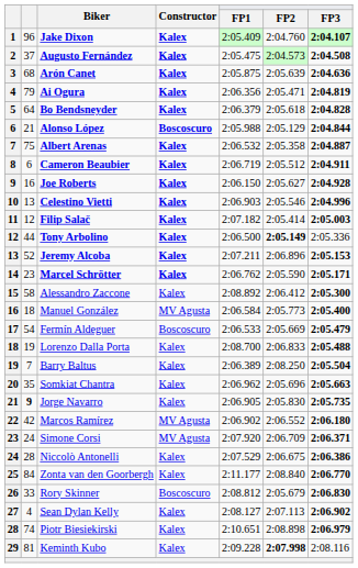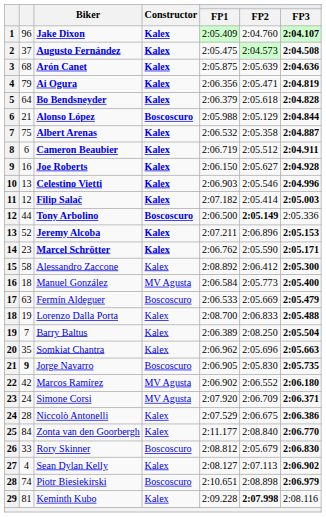Tony Arbolino | Constructor: Kalex -> Boscoscuro
Fermín Aldeguer | column 2: 54 -> 63
Jorge Navarro | Constructor: Kalex -> Boscoscuro
Piotr Biesiekirski | Constructor: Kalex -> Boscoscuro
